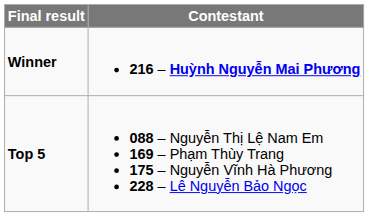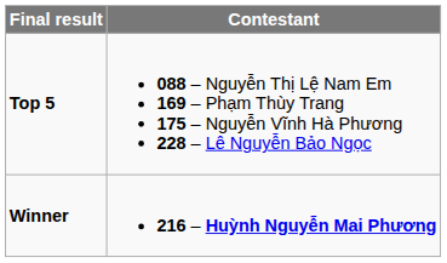rows swapped: Winner <-> Top 5
